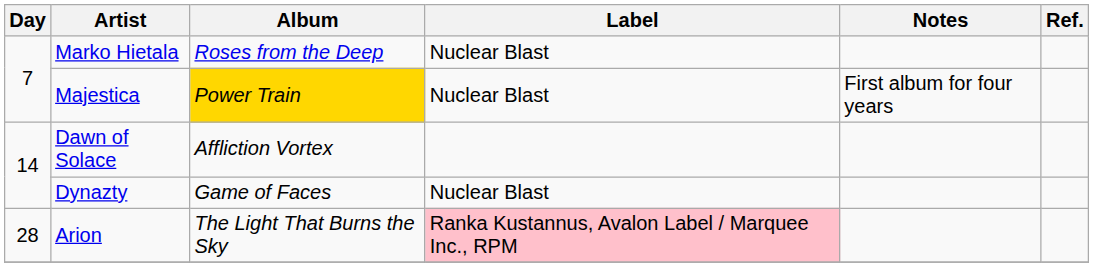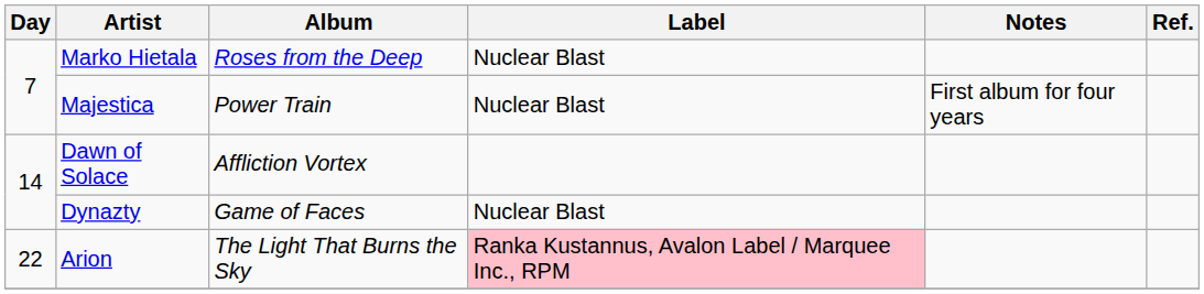Majestica | Album: gold background -> no background
Arion | Day: 28 -> 22
